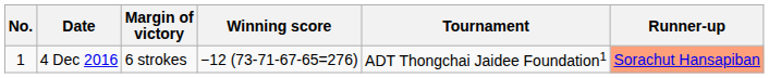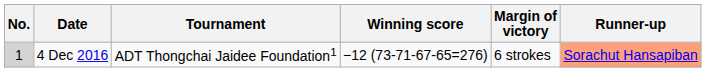columns swapped: Tournament <-> Margin of victory
4 Dec 2016 | No.: no background -> lightgrey background
